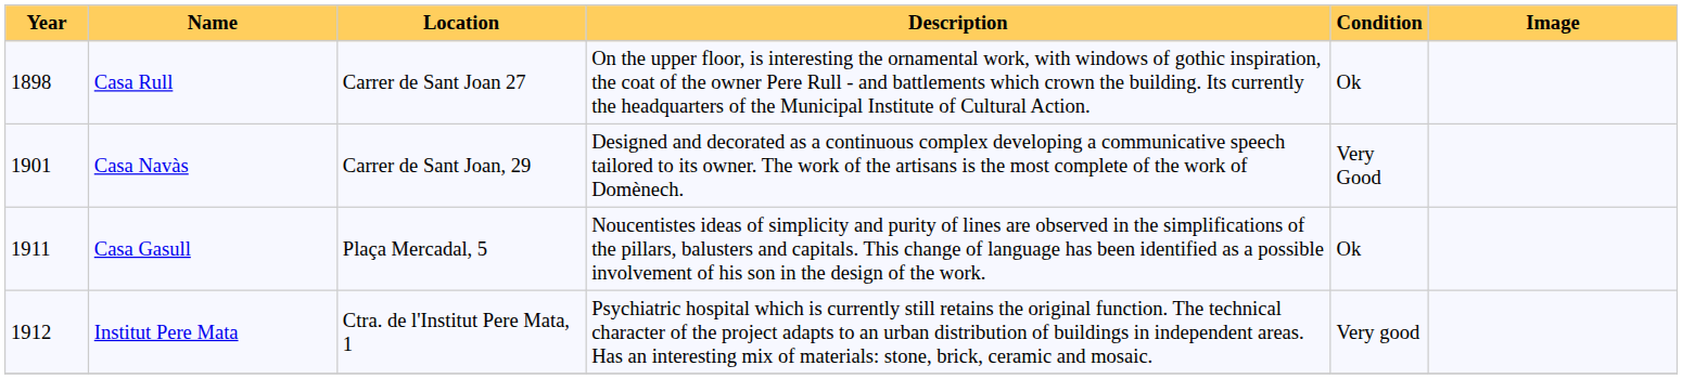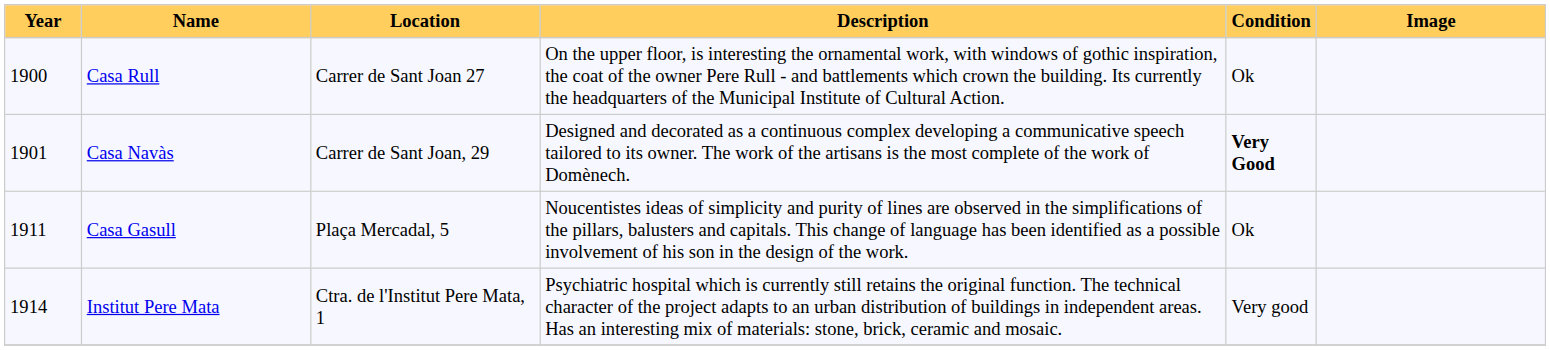Casa Rull | Year: 1898 -> 1900
Casa Navàs | Condition: normal -> bold
Institut Pere Mata | Year: 1912 -> 1914
